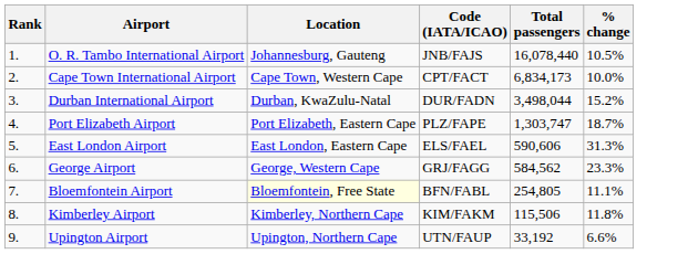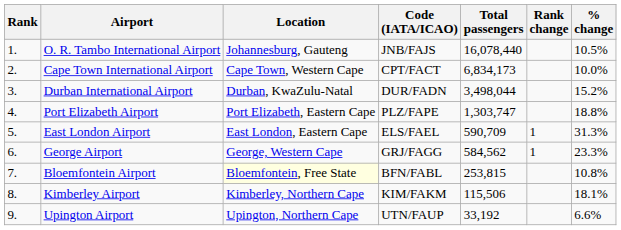+ column: Rank change | 1 | 1
Port Elizabeth Airport | % change: 18.7% -> 18.8%
East London Airport | Total passengers: 590,606 -> 590,709
Bloemfontein Airport | Total passengers: 254,805 -> 253,815
Bloemfontein Airport | % change: 11.1% -> 10.8%
Kimberley Airport | % change: 11.8% -> 18.1%
